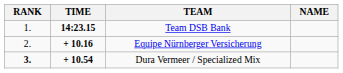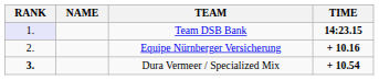columns swapped: NAME <-> TIME
Team DSB Bank | RANK: no background -> lavender background
